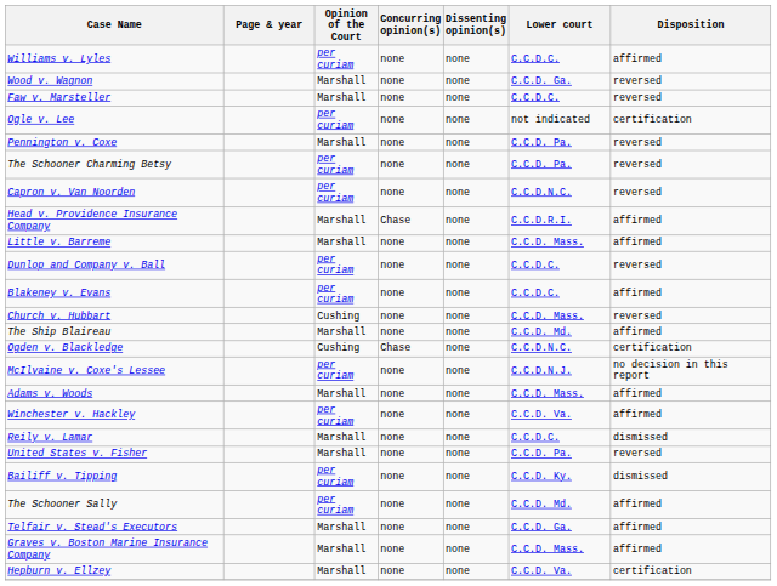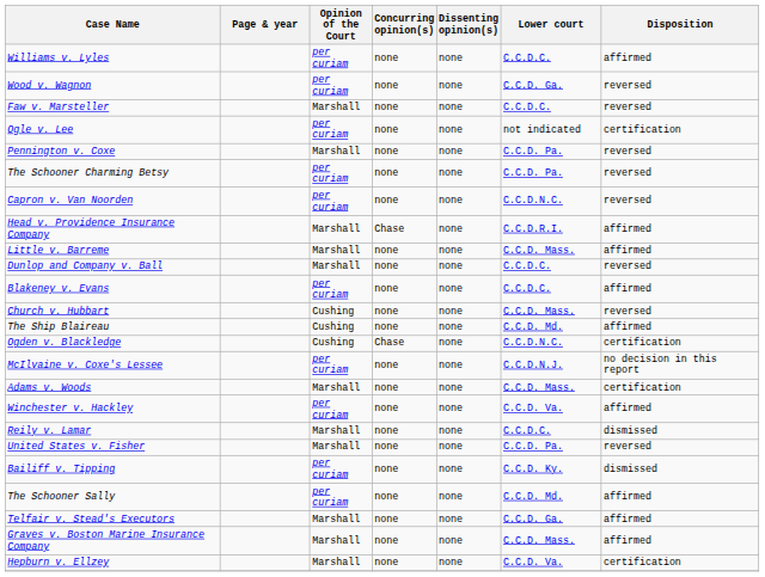Wood v. Wagnon | Opinion of the Court: Marshall -> per curiam
Dunlop and Company v. Ball | Opinion of the Court: per curiam -> Marshall
The Ship Blaireau | Opinion of the Court: Marshall -> Cushing
Adams v. Woods | Disposition: affirmed -> certification
